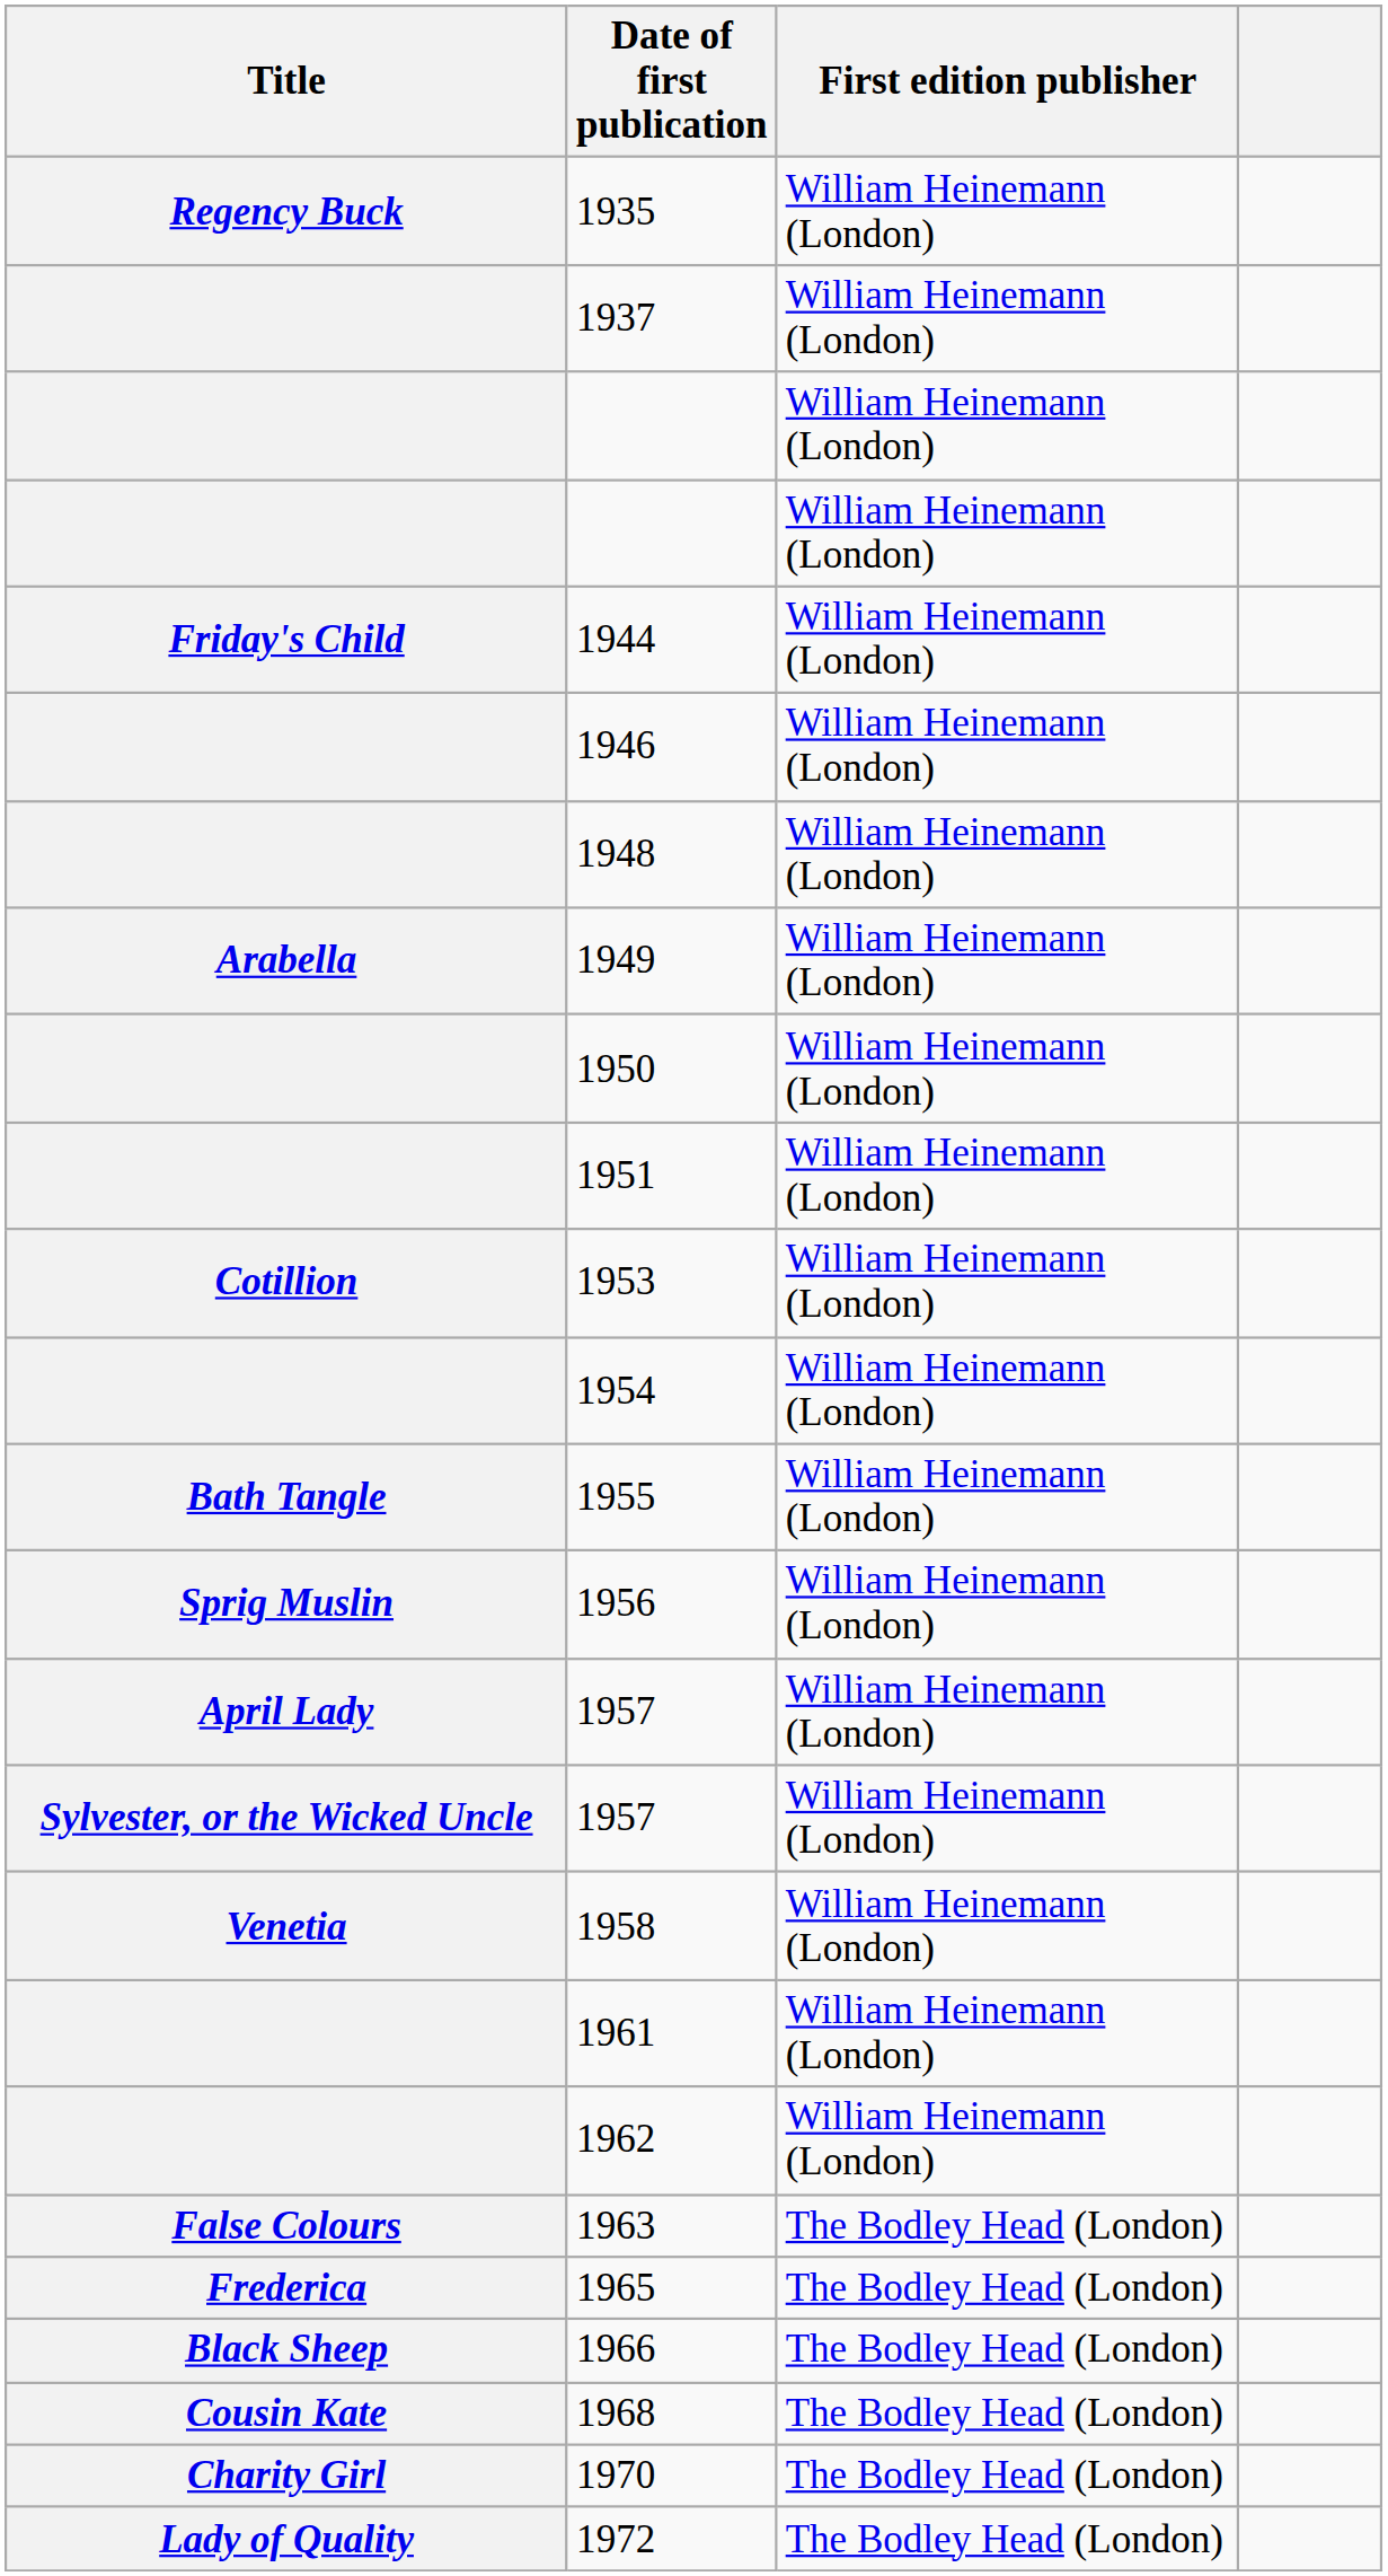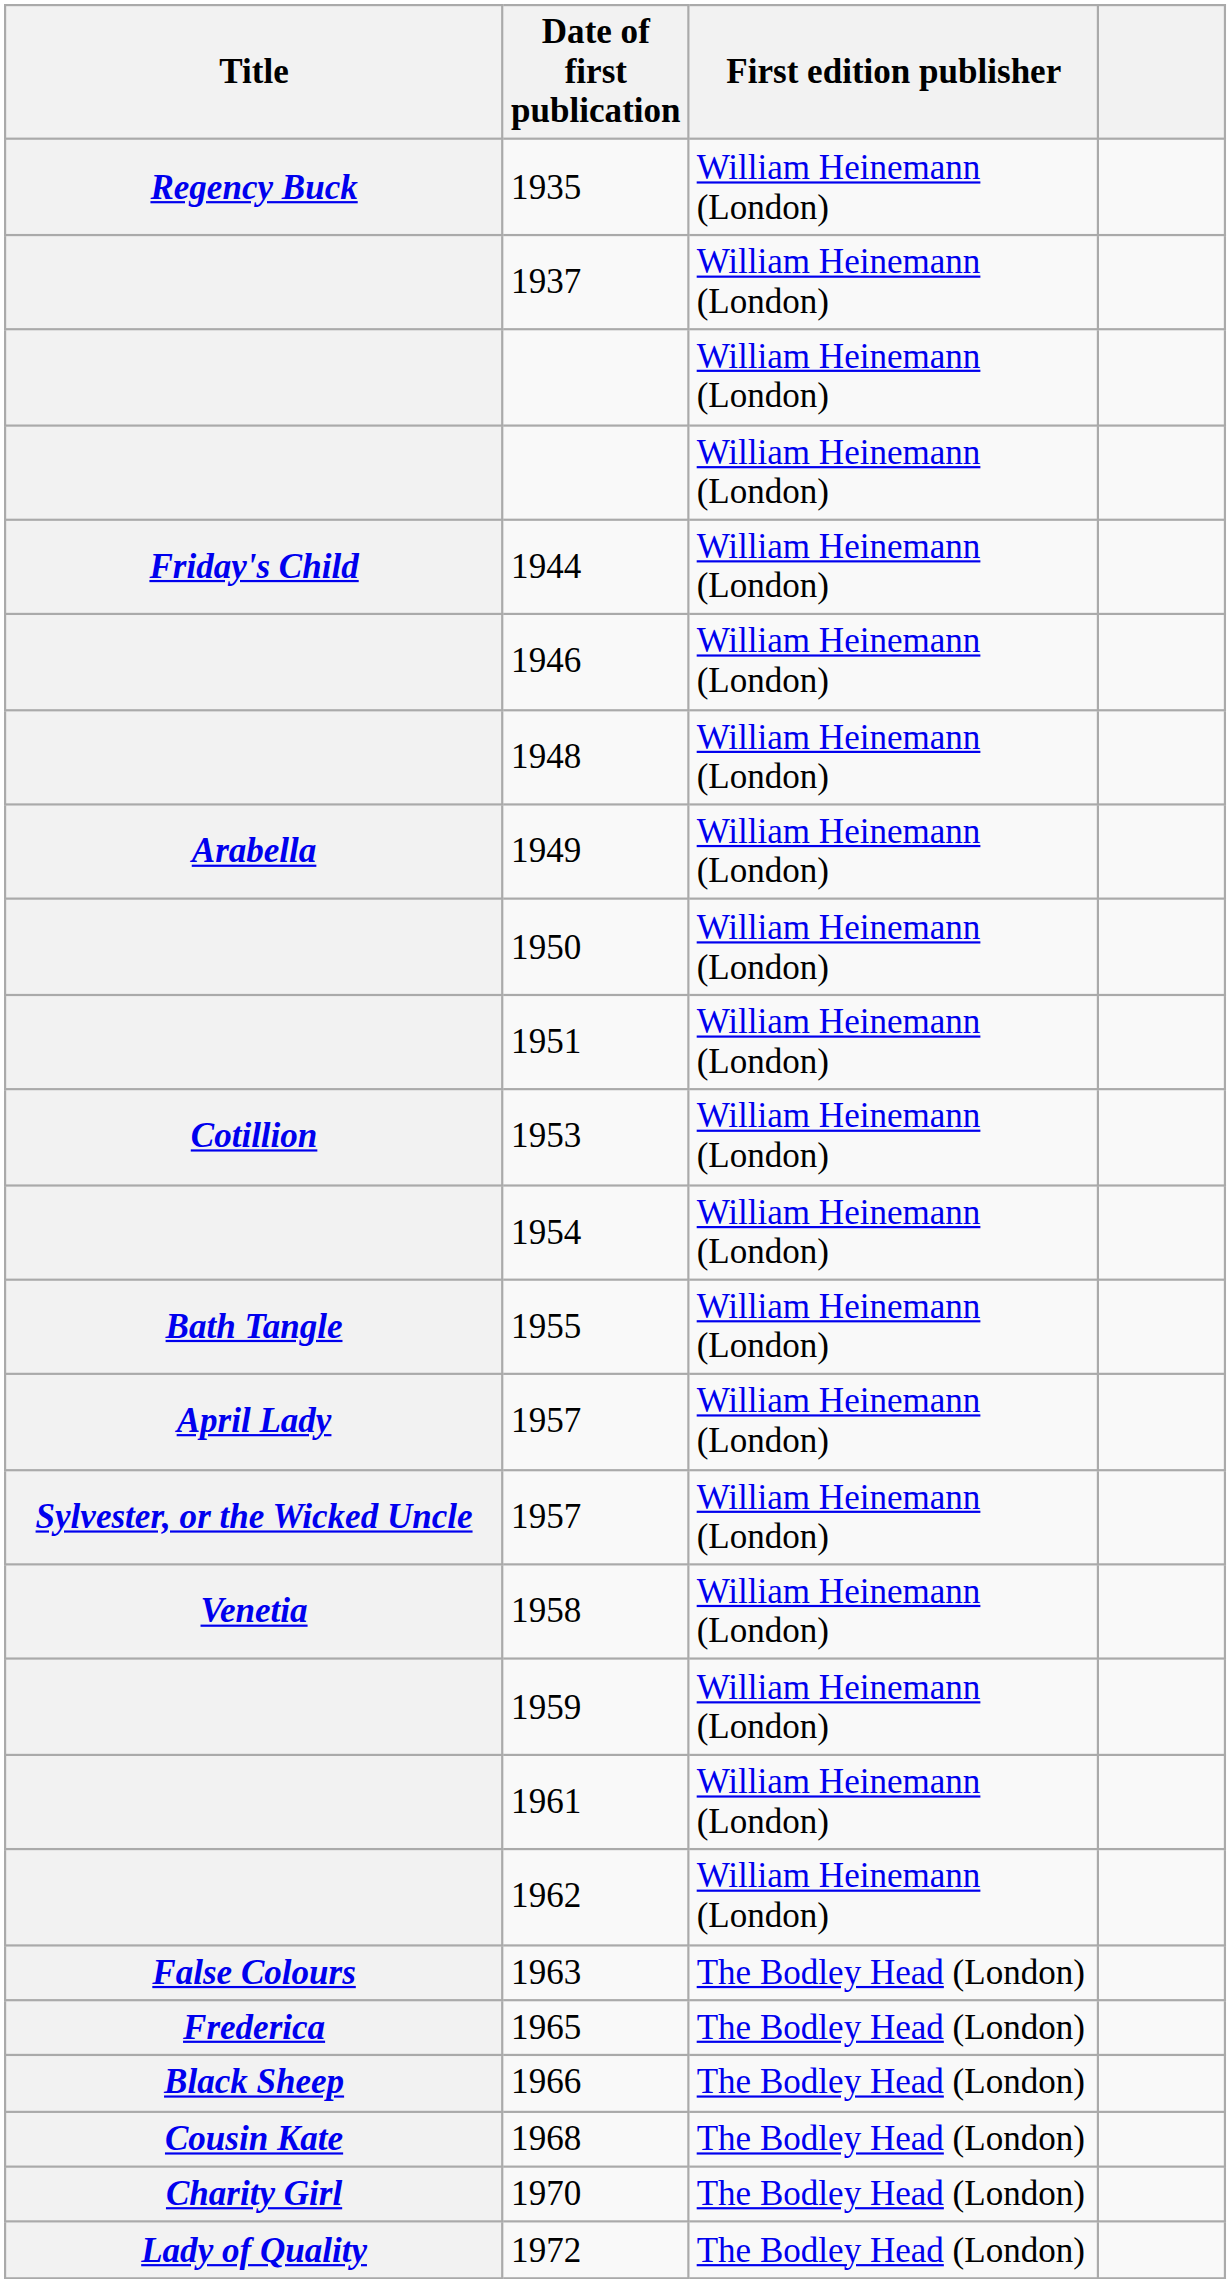- row: Sprig Muslin | 1956 | William Heinemann (London)
+ row: 1959 | William Heinemann (London)
